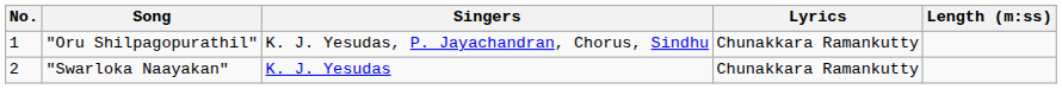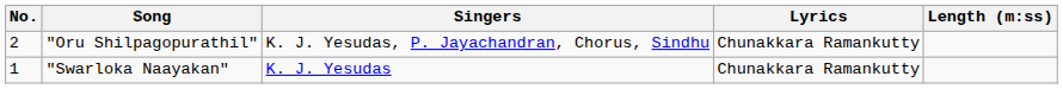"Oru Shilpagopurathil" | No.: 1 -> 2
"Swarloka Naayakan" | No.: 2 -> 1
